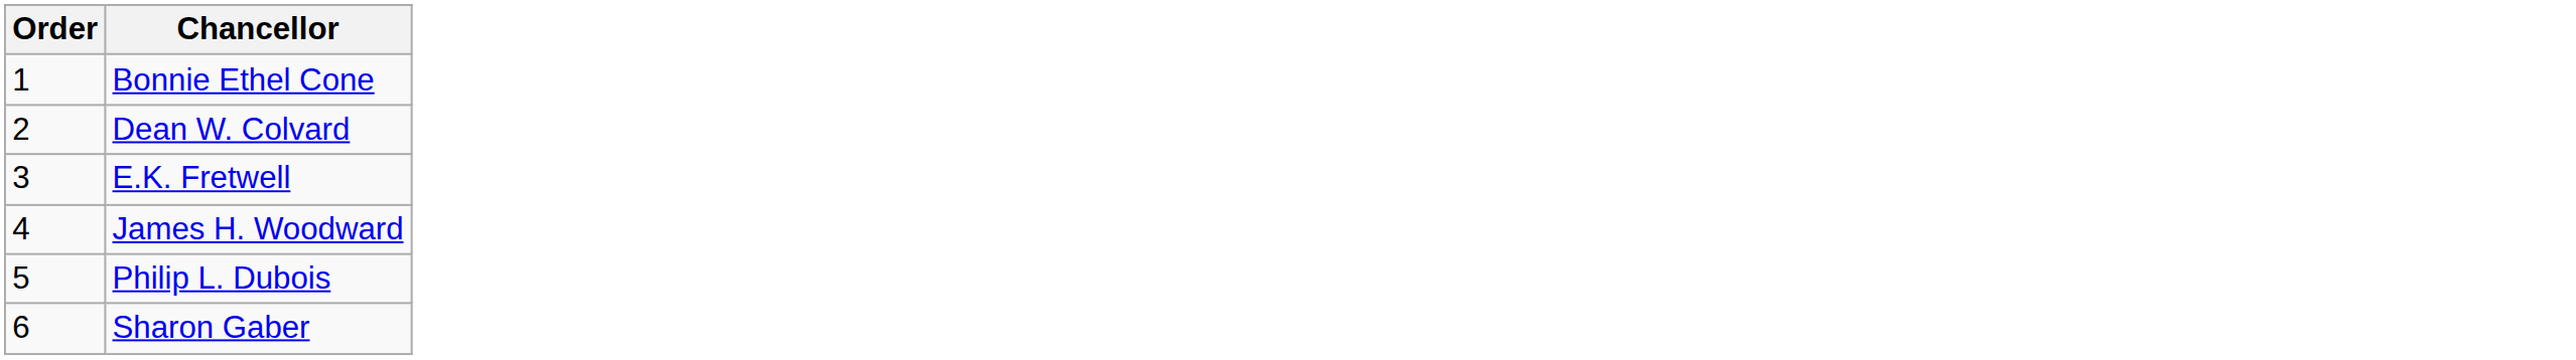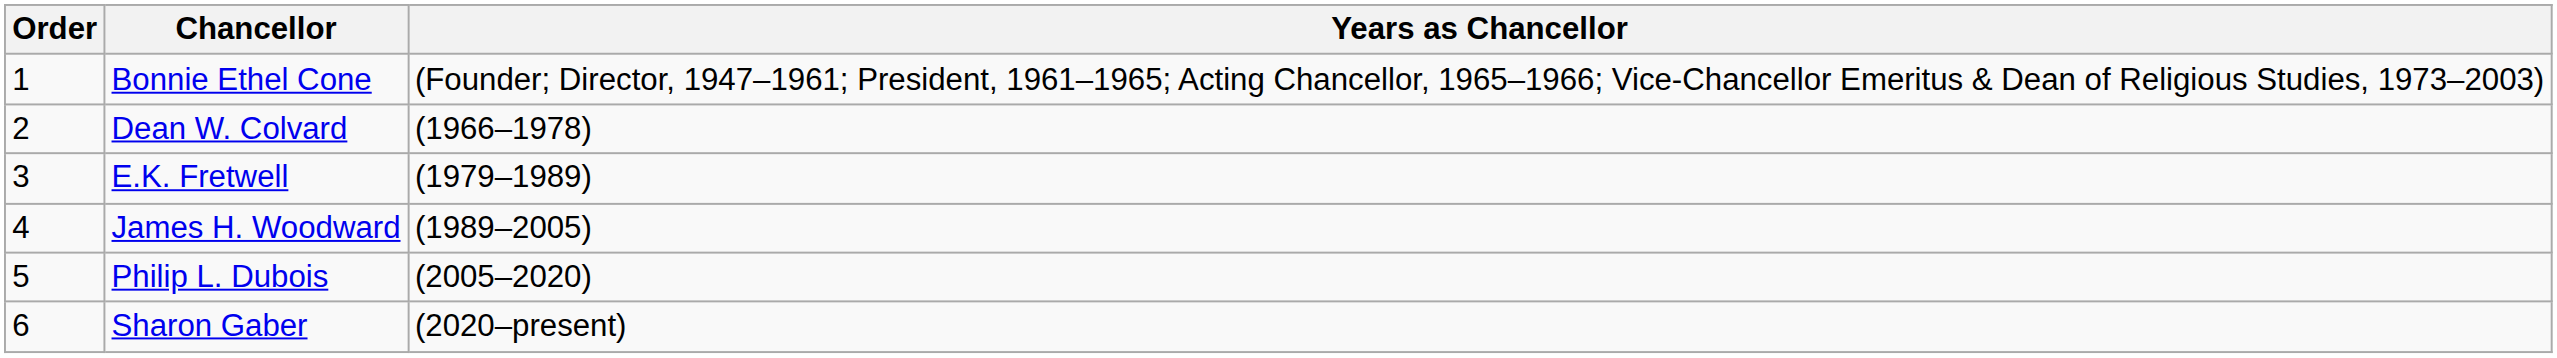+ column: Years as Chancellor | (Founder; Director, 1947–1961; President, 1961–1965; Acting Chancellor, 1965–1966; Vice-Chancellor Emeritus & Dean of Religious Studies, 1973–2003) | (1966–1978) | (1979–1989) | (1989–2005) | (2005–2020) | (2020–present)
